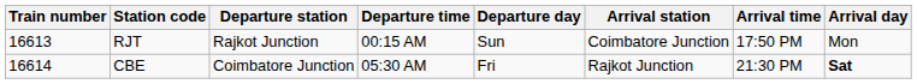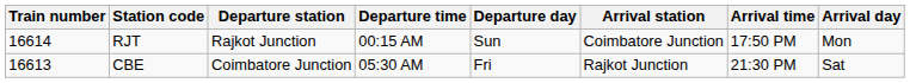RJT | Train number: 16613 -> 16614
CBE | Train number: 16614 -> 16613
CBE | Arrival day: bold -> normal
